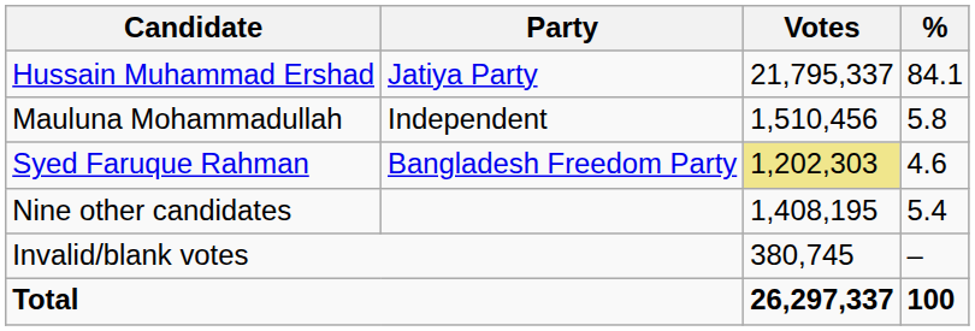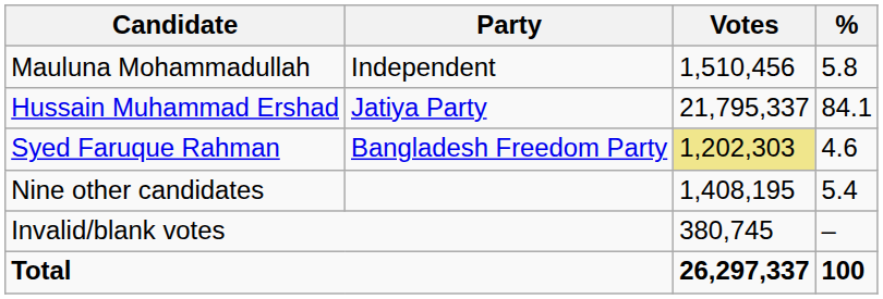rows swapped: Hussain Muhammad Ershad <-> Mauluna Mohammadullah
